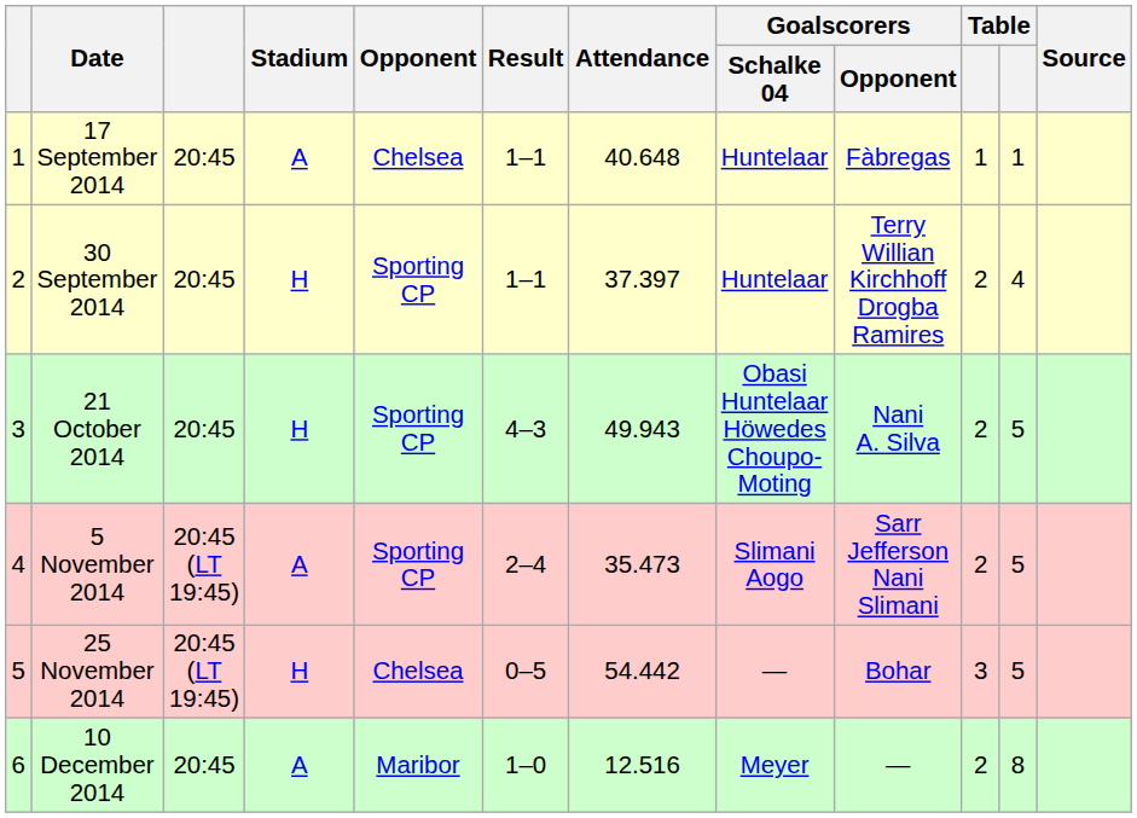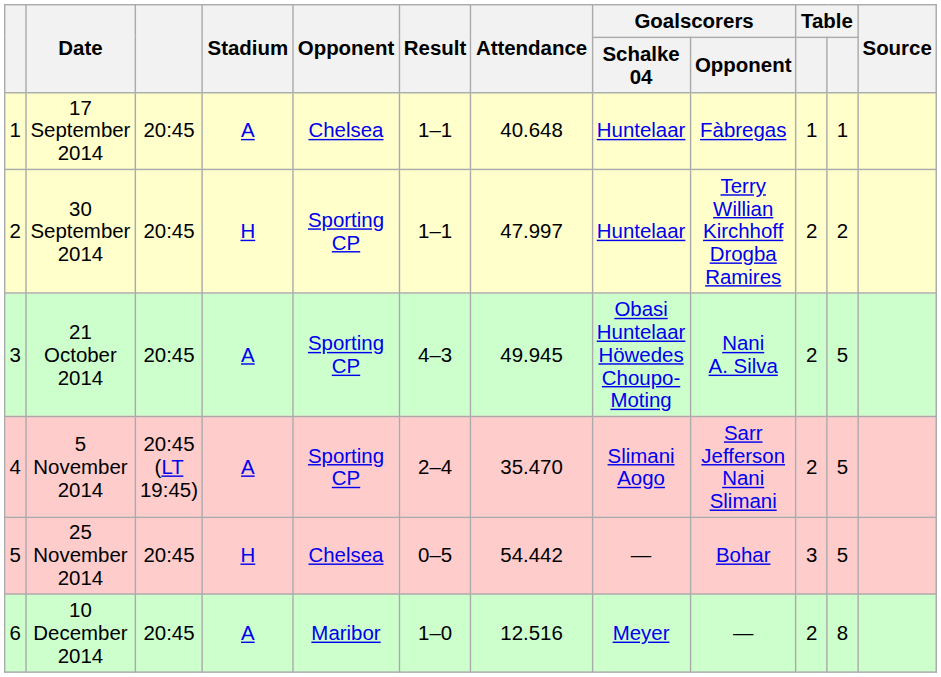30 September 2014 | Attendance: 37.397 -> 47.997
30 September 2014 | column 11: 4 -> 2
21 October 2014 | Stadium: H -> A
21 October 2014 | Attendance: 49.943 -> 49.945
5 November 2014 | Attendance: 35.473 -> 35.470
25 November 2014 | column 3: 20:45 (LT 19:45) -> 20:45
